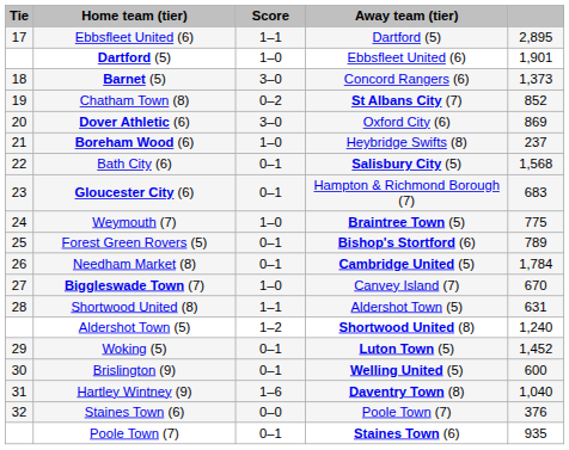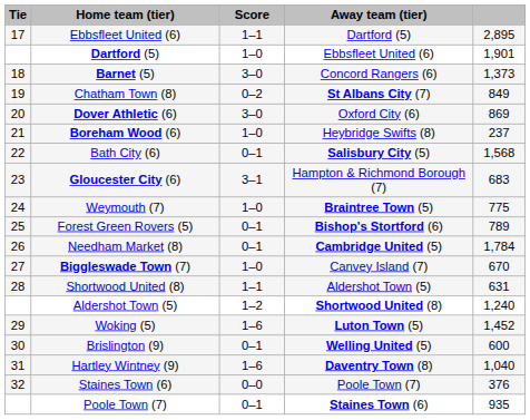Chatham Town (8) | column 5: 852 -> 849
Gloucester City (6) | Score: 0–1 -> 3–1
Woking (5) | Score: 0–1 -> 1–6
